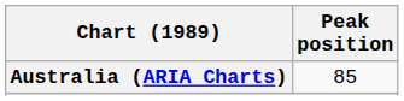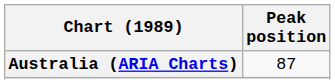Australia (ARIA Charts) | Peak position: 85 -> 87
